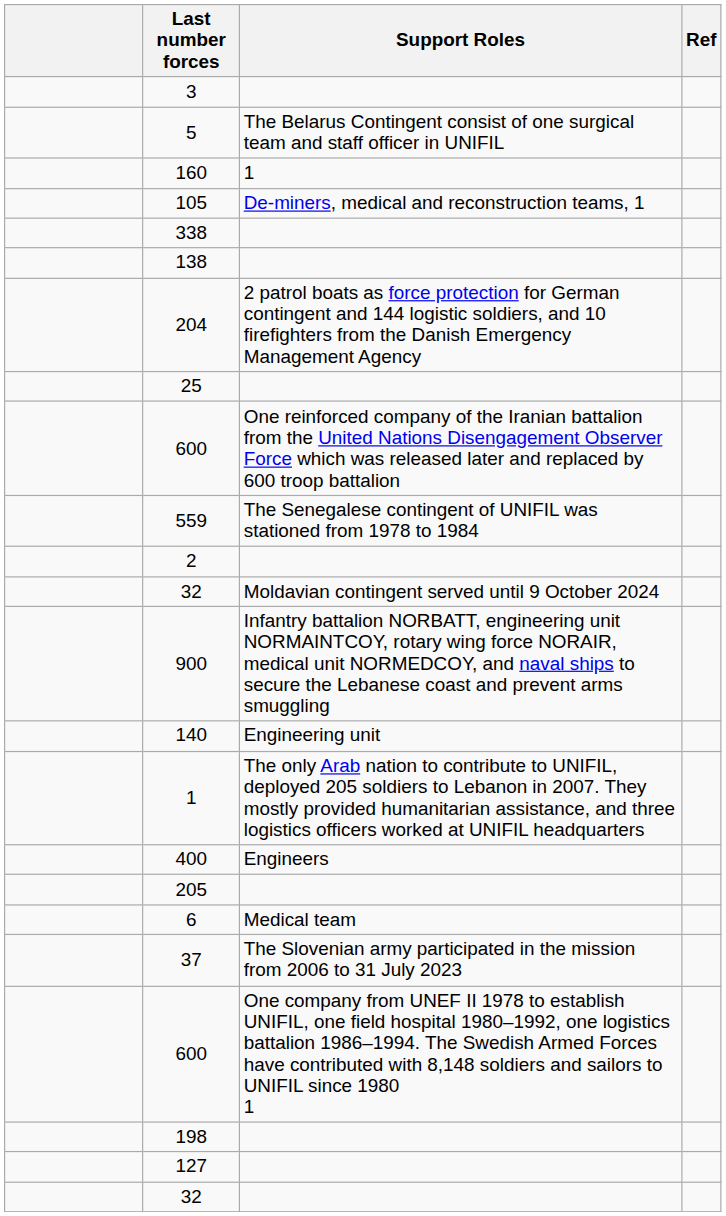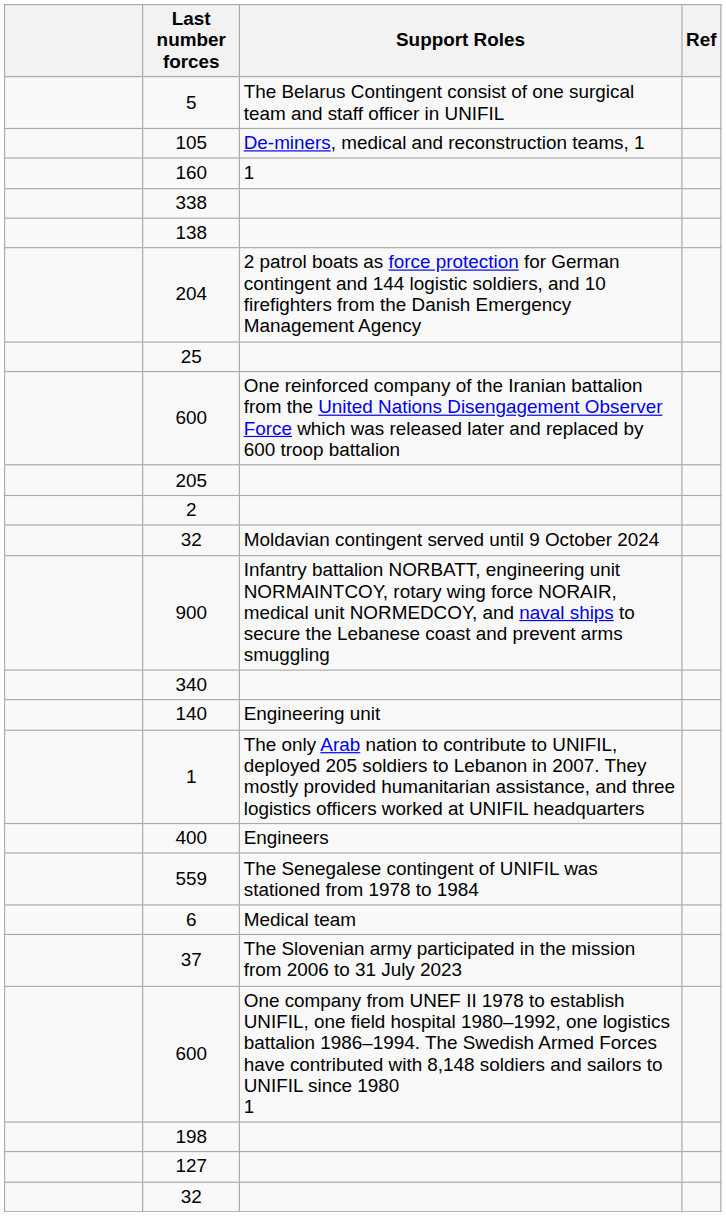- row: 3
rows swapped: 105 <-> 160
rows swapped: 205 <-> 559
+ row: 340
